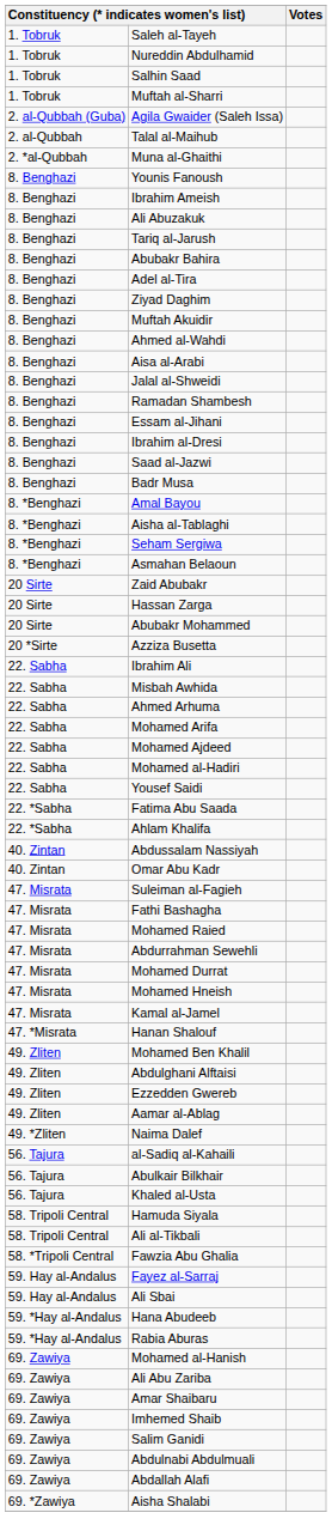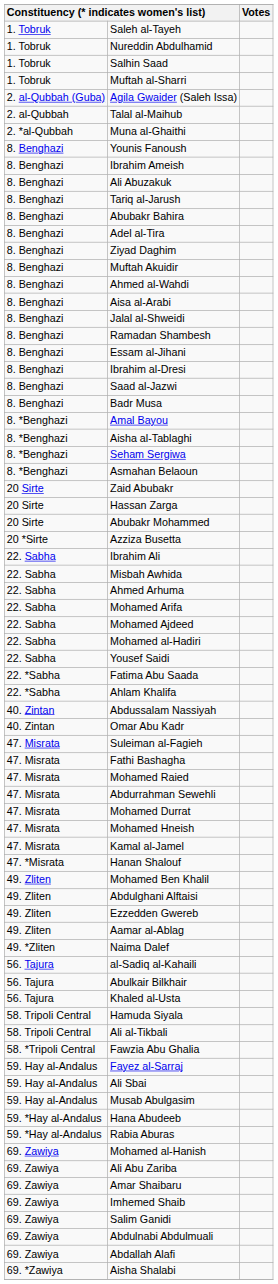+ row: 59. Hay al-Andalus | Musab Abulgasim
